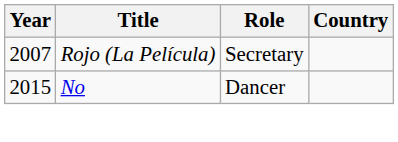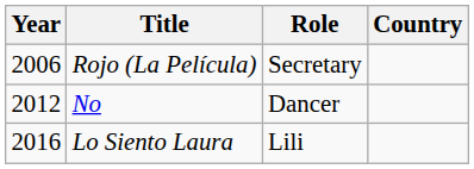Rojo (La Película) | Year: 2007 -> 2006
No | Year: 2015 -> 2012
+ row: 2016 | Lo Siento Laura | Lili
